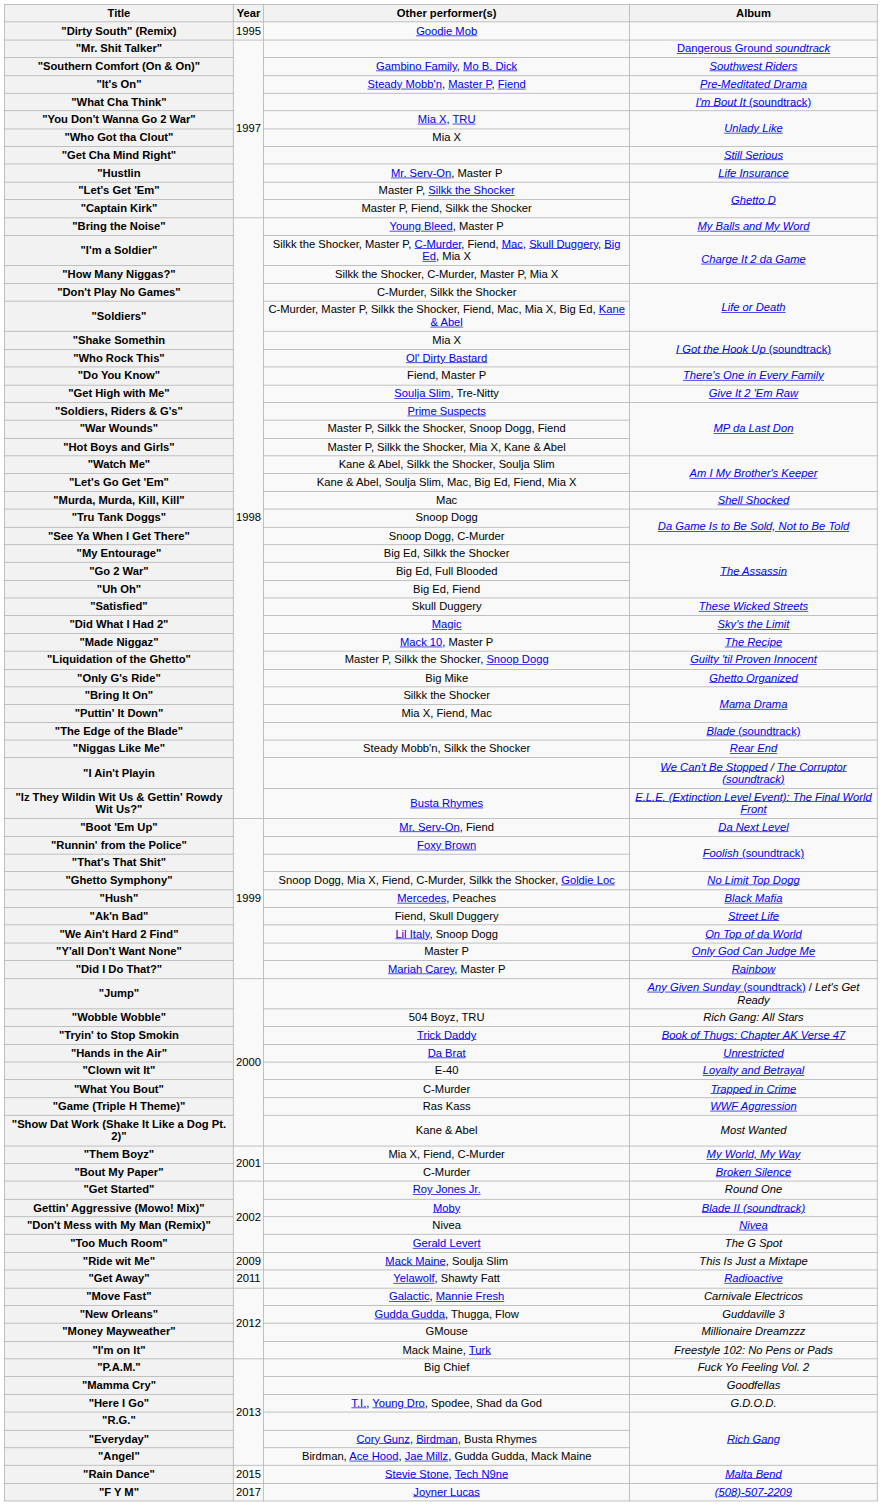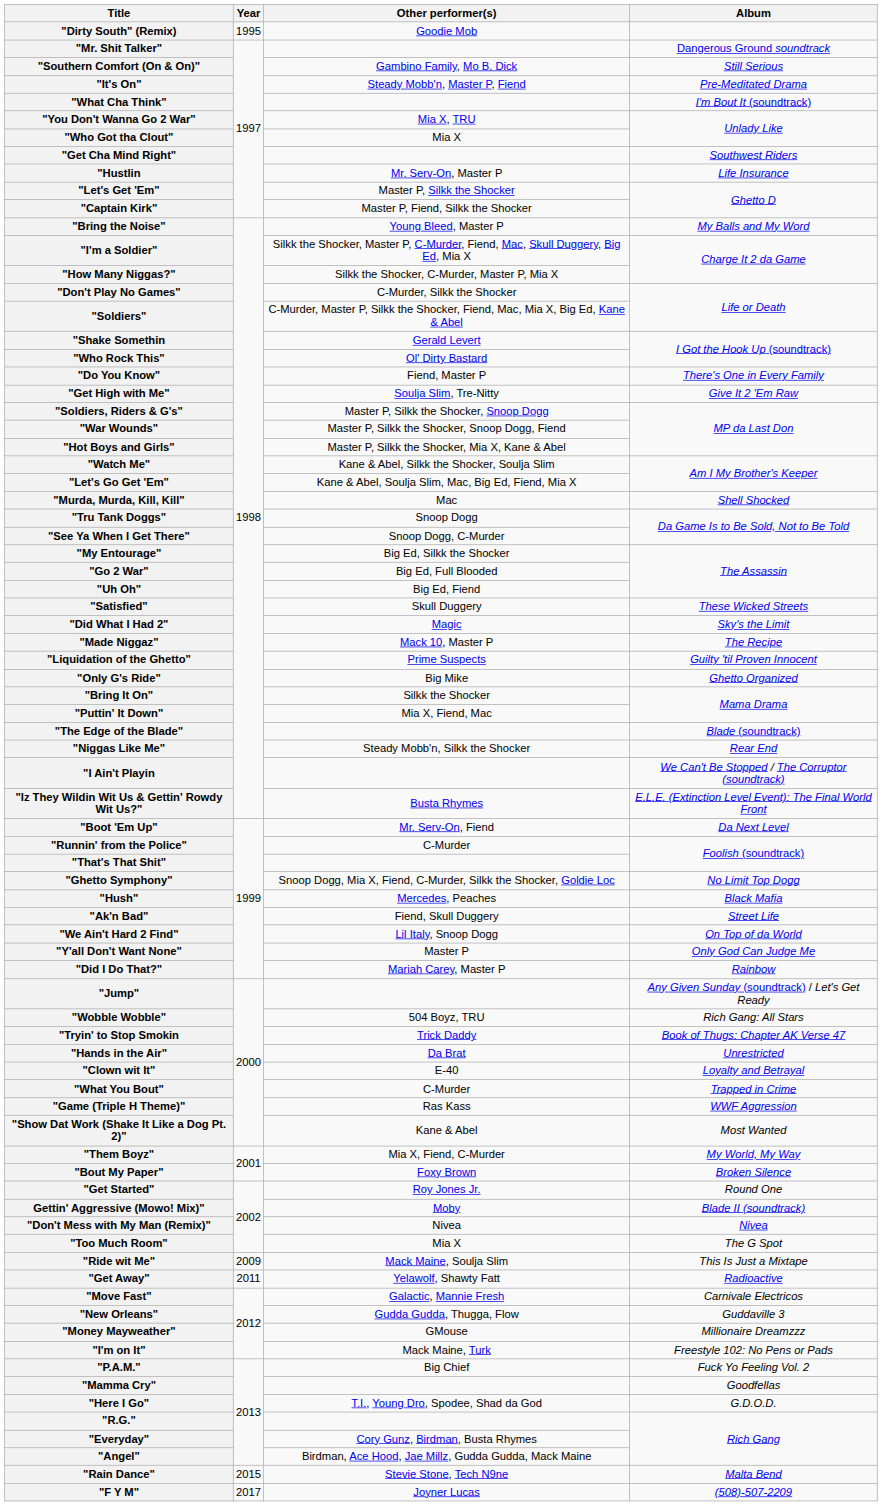"Southern Comfort (On & On)" | Album: Southwest Riders -> Still Serious
"Get Cha Mind Right" | Album: Still Serious -> Southwest Riders
"Shake Somethin | Other performer(s): Mia X -> Gerald Levert
"Soldiers, Riders & G's" | Other performer(s): Prime Suspects -> Master P, Silkk the Shocker, Snoop Dogg
"Liquidation of the Ghetto" | Other performer(s): Master P, Silkk the Shocker, Snoop Dogg -> Prime Suspects
"Runnin' from the Police" | Other performer(s): Foxy Brown -> C-Murder
"Bout My Paper" | Other performer(s): C-Murder -> Foxy Brown
"Too Much Room" | Other performer(s): Gerald Levert -> Mia X
